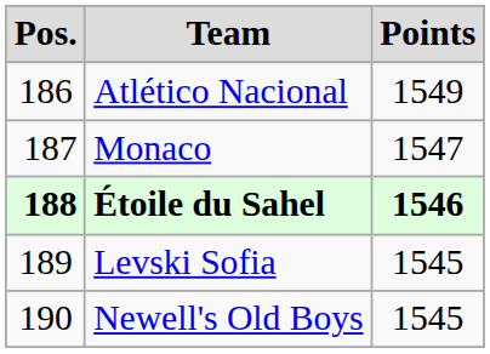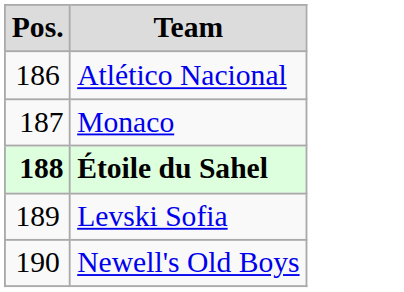- column: Points | 1549 | 1547 | 1546 | 1545 | 1545
